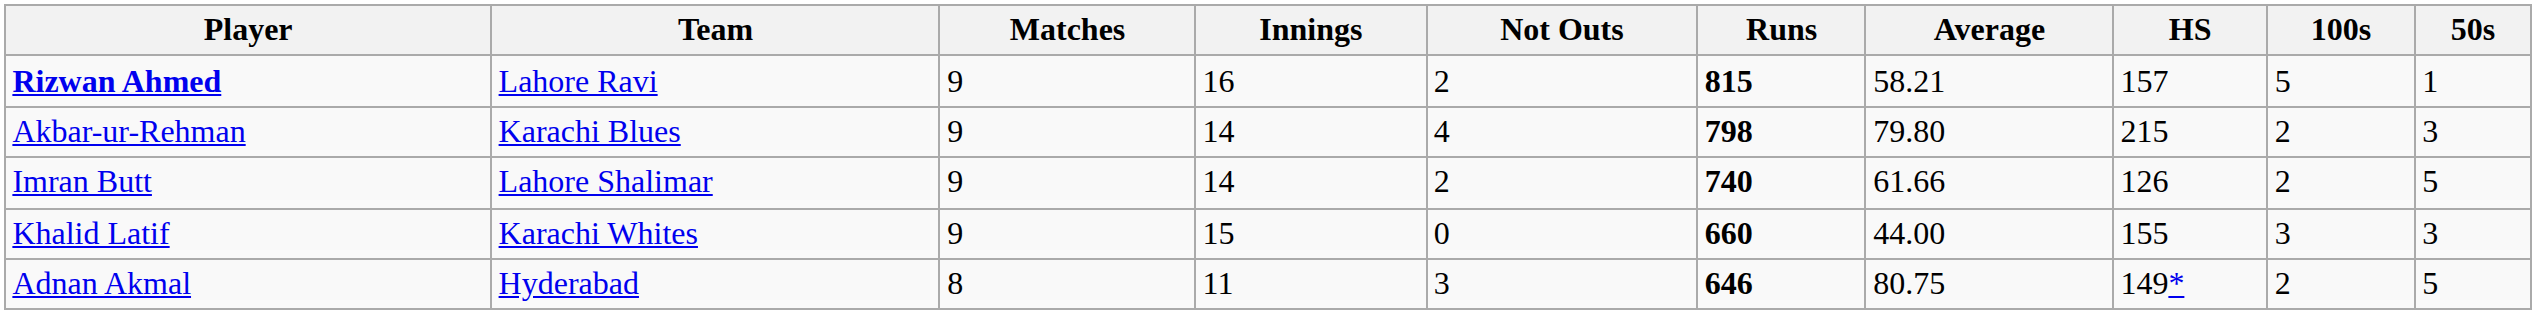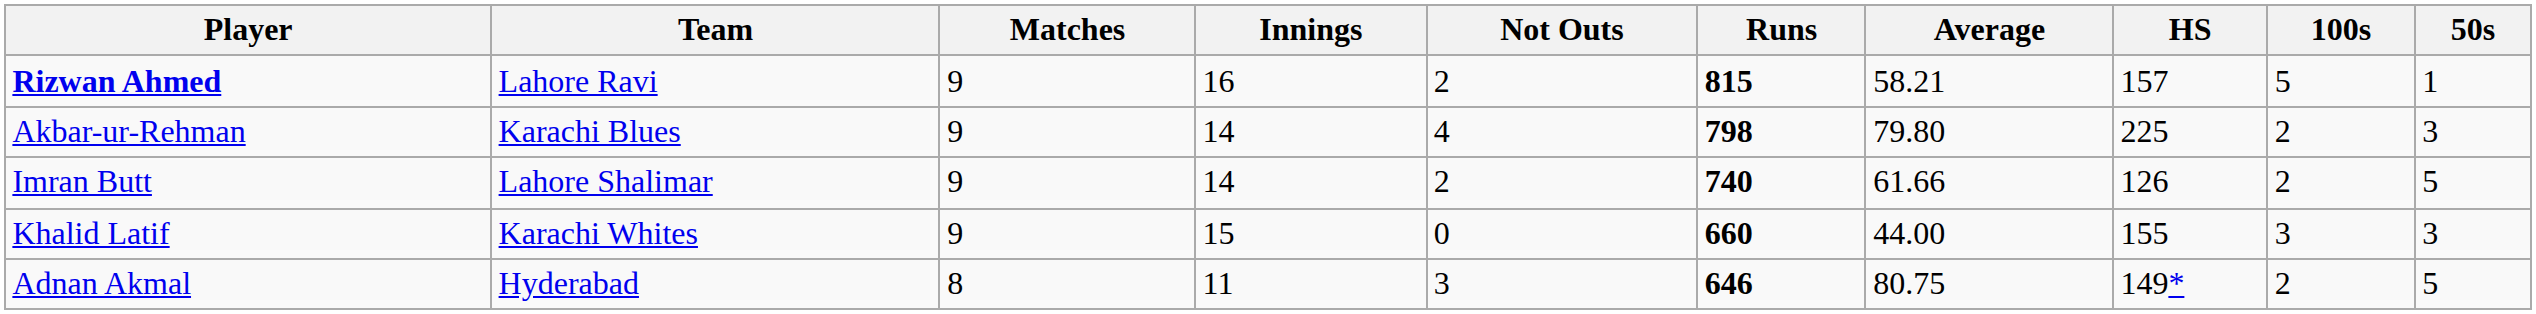Akbar-ur-Rehman | HS: 215 -> 225
